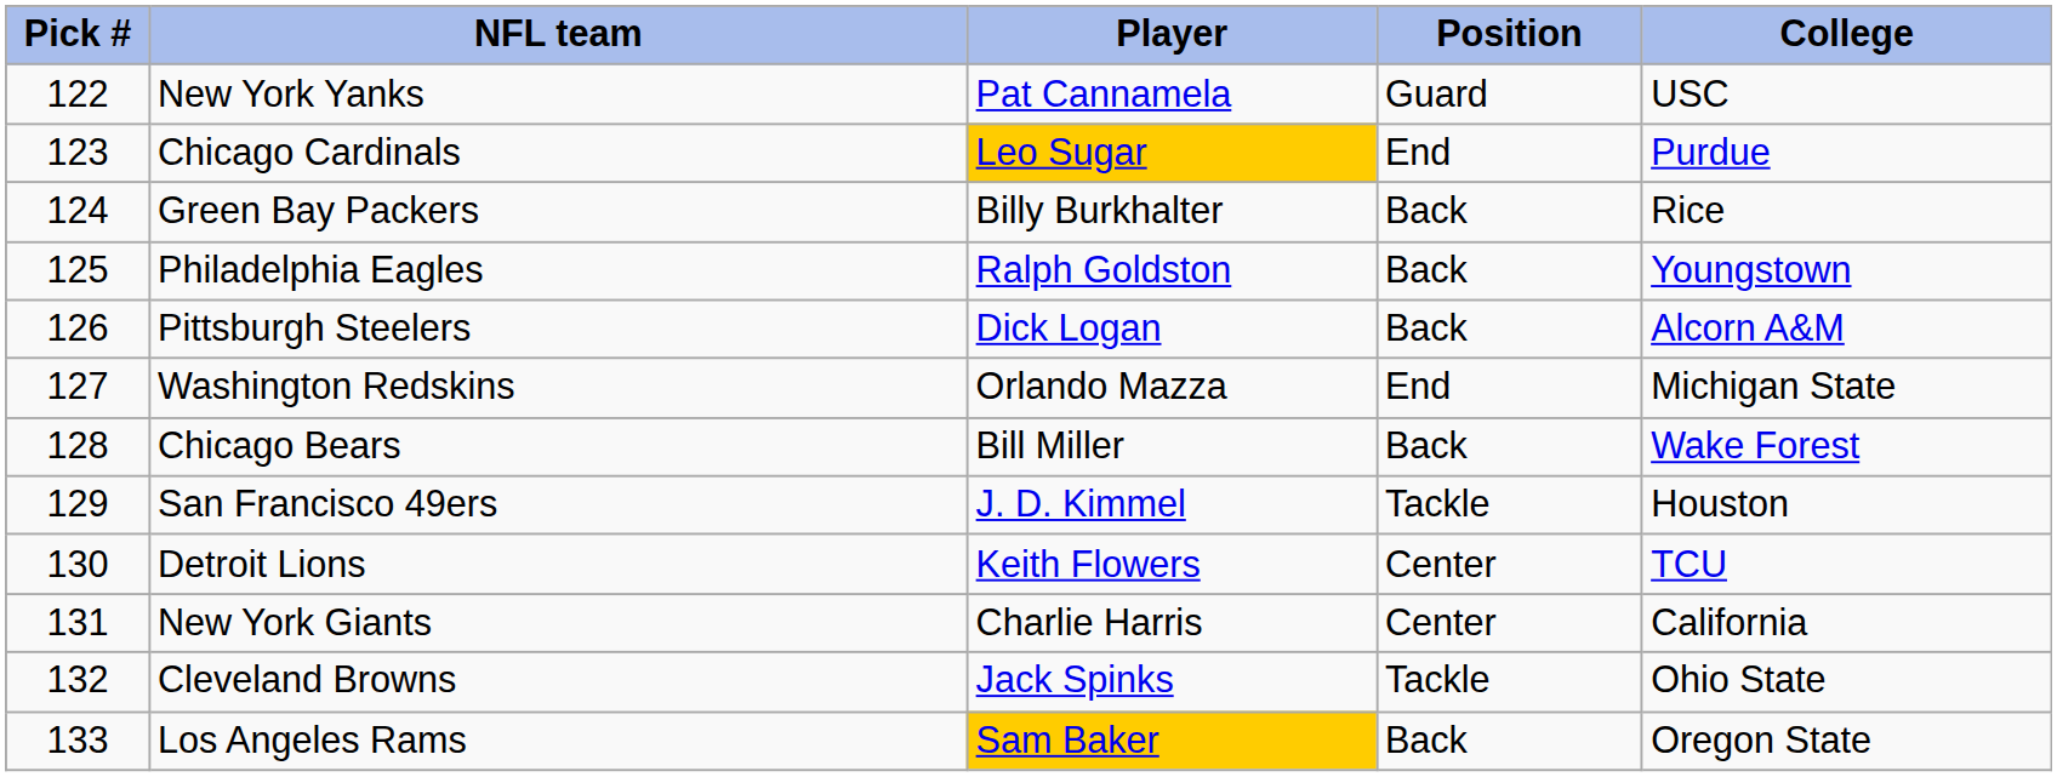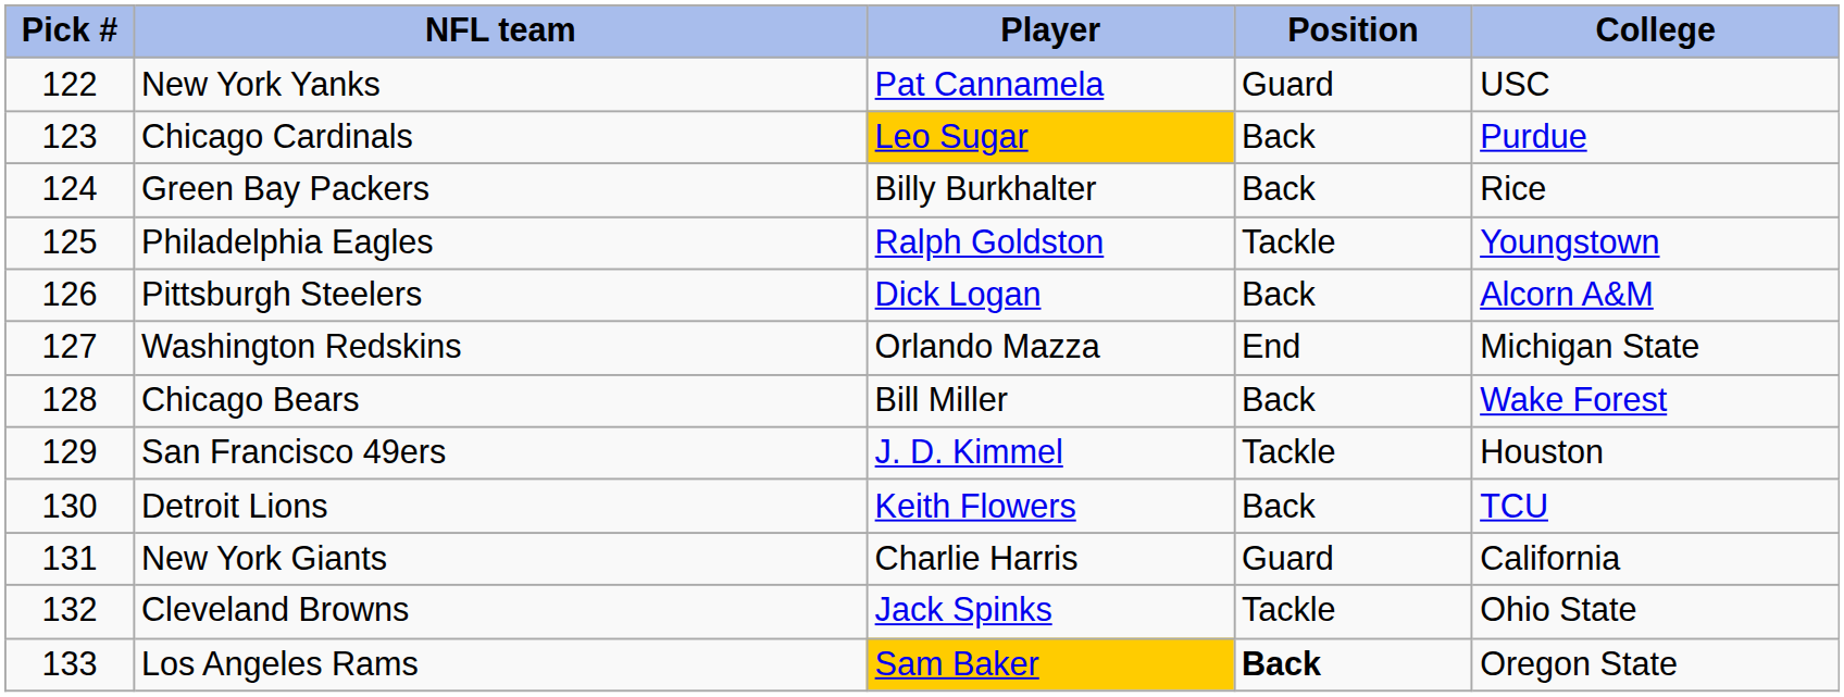Chicago Cardinals | Position: End -> Back
Philadelphia Eagles | Position: Back -> Tackle
Detroit Lions | Position: Center -> Back
New York Giants | Position: Center -> Guard
Los Angeles Rams | Position: normal -> bold
